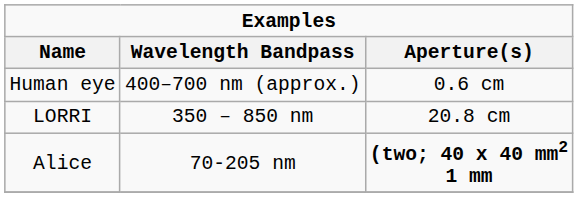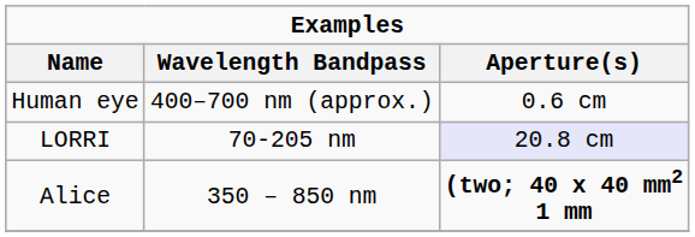LORRI | Wavelength Bandpass: 350 – 850 nm -> 70-205 nm
LORRI | Aperture(s): no background -> lavender background
Alice | Wavelength Bandpass: 70-205 nm -> 350 – 850 nm
